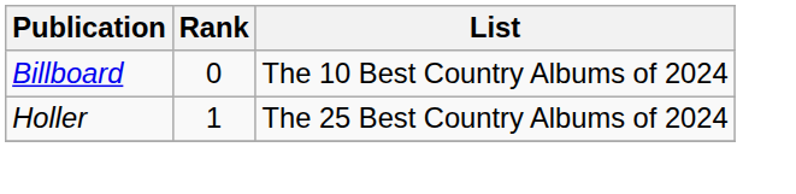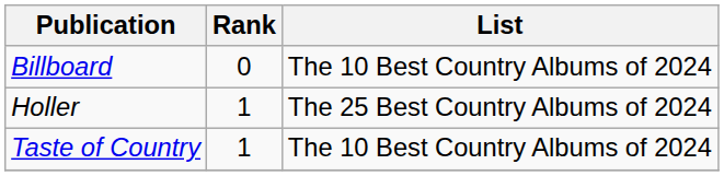+ row: Taste of Country | 1 | The 10 Best Country Albums of 2024
